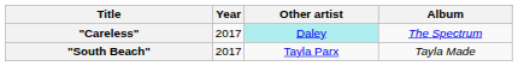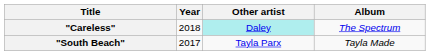"Careless" | Year: 2017 -> 2018
